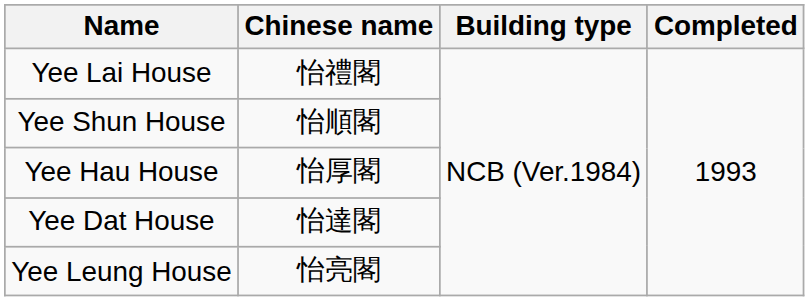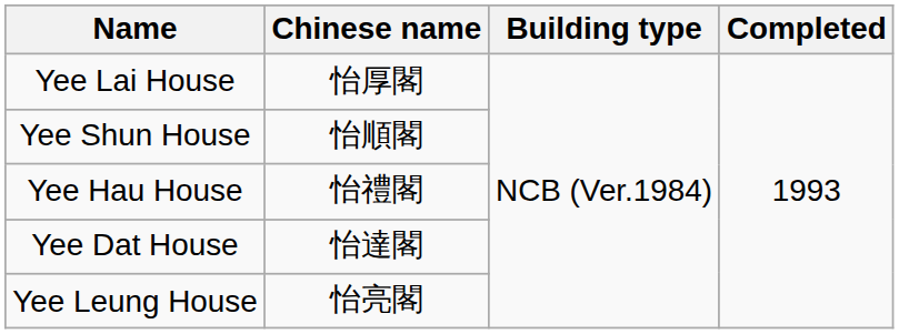Yee Lai House | Chinese name: 怡禮閣 -> 怡厚閣
Yee Hau House | Chinese name: 怡厚閣 -> 怡禮閣
